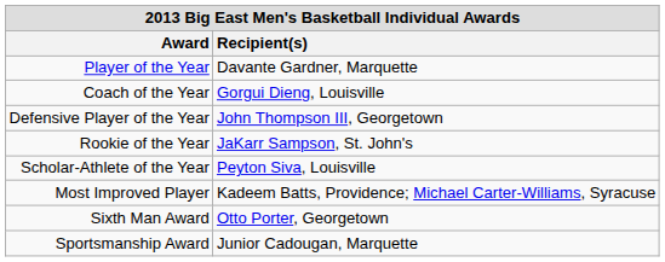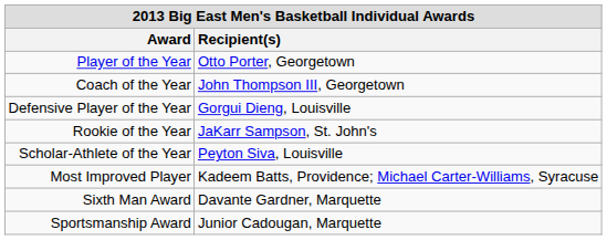Player of the Year | Recipient(s): Davante Gardner, Marquette -> Otto Porter, Georgetown
Coach of the Year | Recipient(s): Gorgui Dieng, Louisville -> John Thompson III, Georgetown
Defensive Player of the Year | Recipient(s): John Thompson III, Georgetown -> Gorgui Dieng, Louisville
Sixth Man Award | Recipient(s): Otto Porter, Georgetown -> Davante Gardner, Marquette
